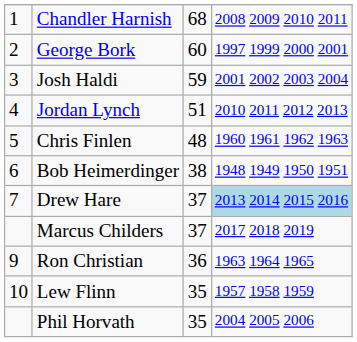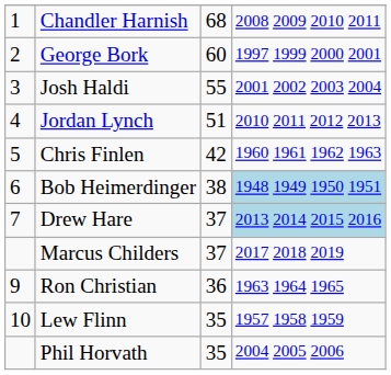Josh Haldi | column 3: 59 -> 55
Chris Finlen | column 3: 48 -> 42
Bob Heimerdinger | column 4: no background -> lightblue background
